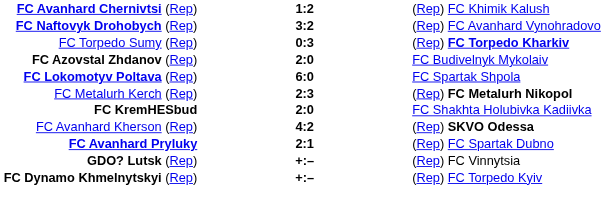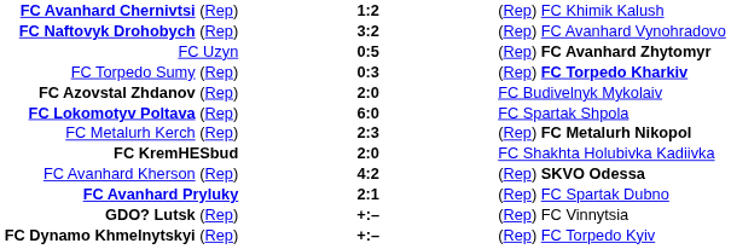+ row: FC Uzyn | 0:5 | (Rep) FC Avanhard Zhytomyr
